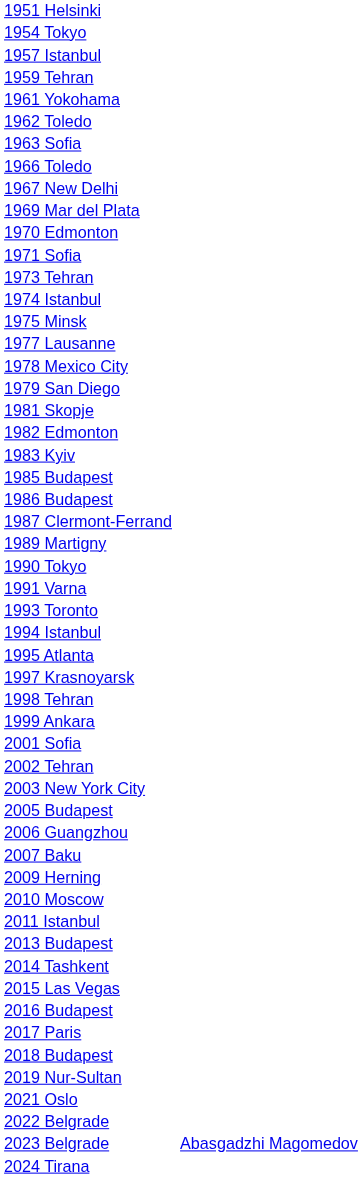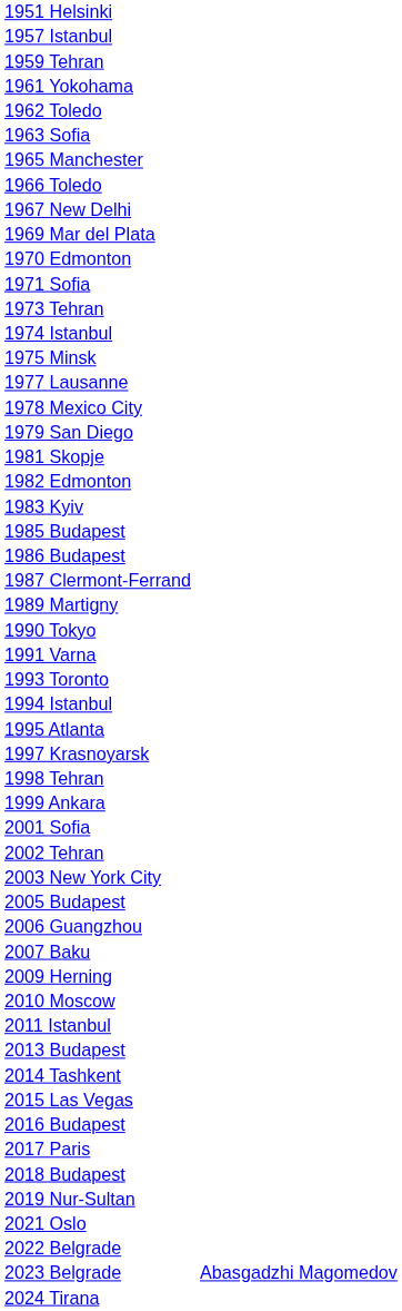- row: 1954 Tokyo
+ row: 1965 Manchester
